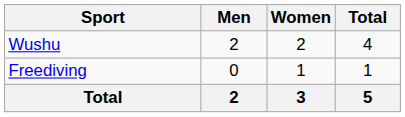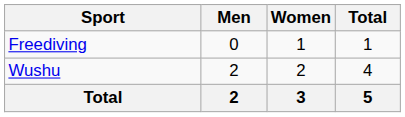rows swapped: Freediving <-> Wushu
